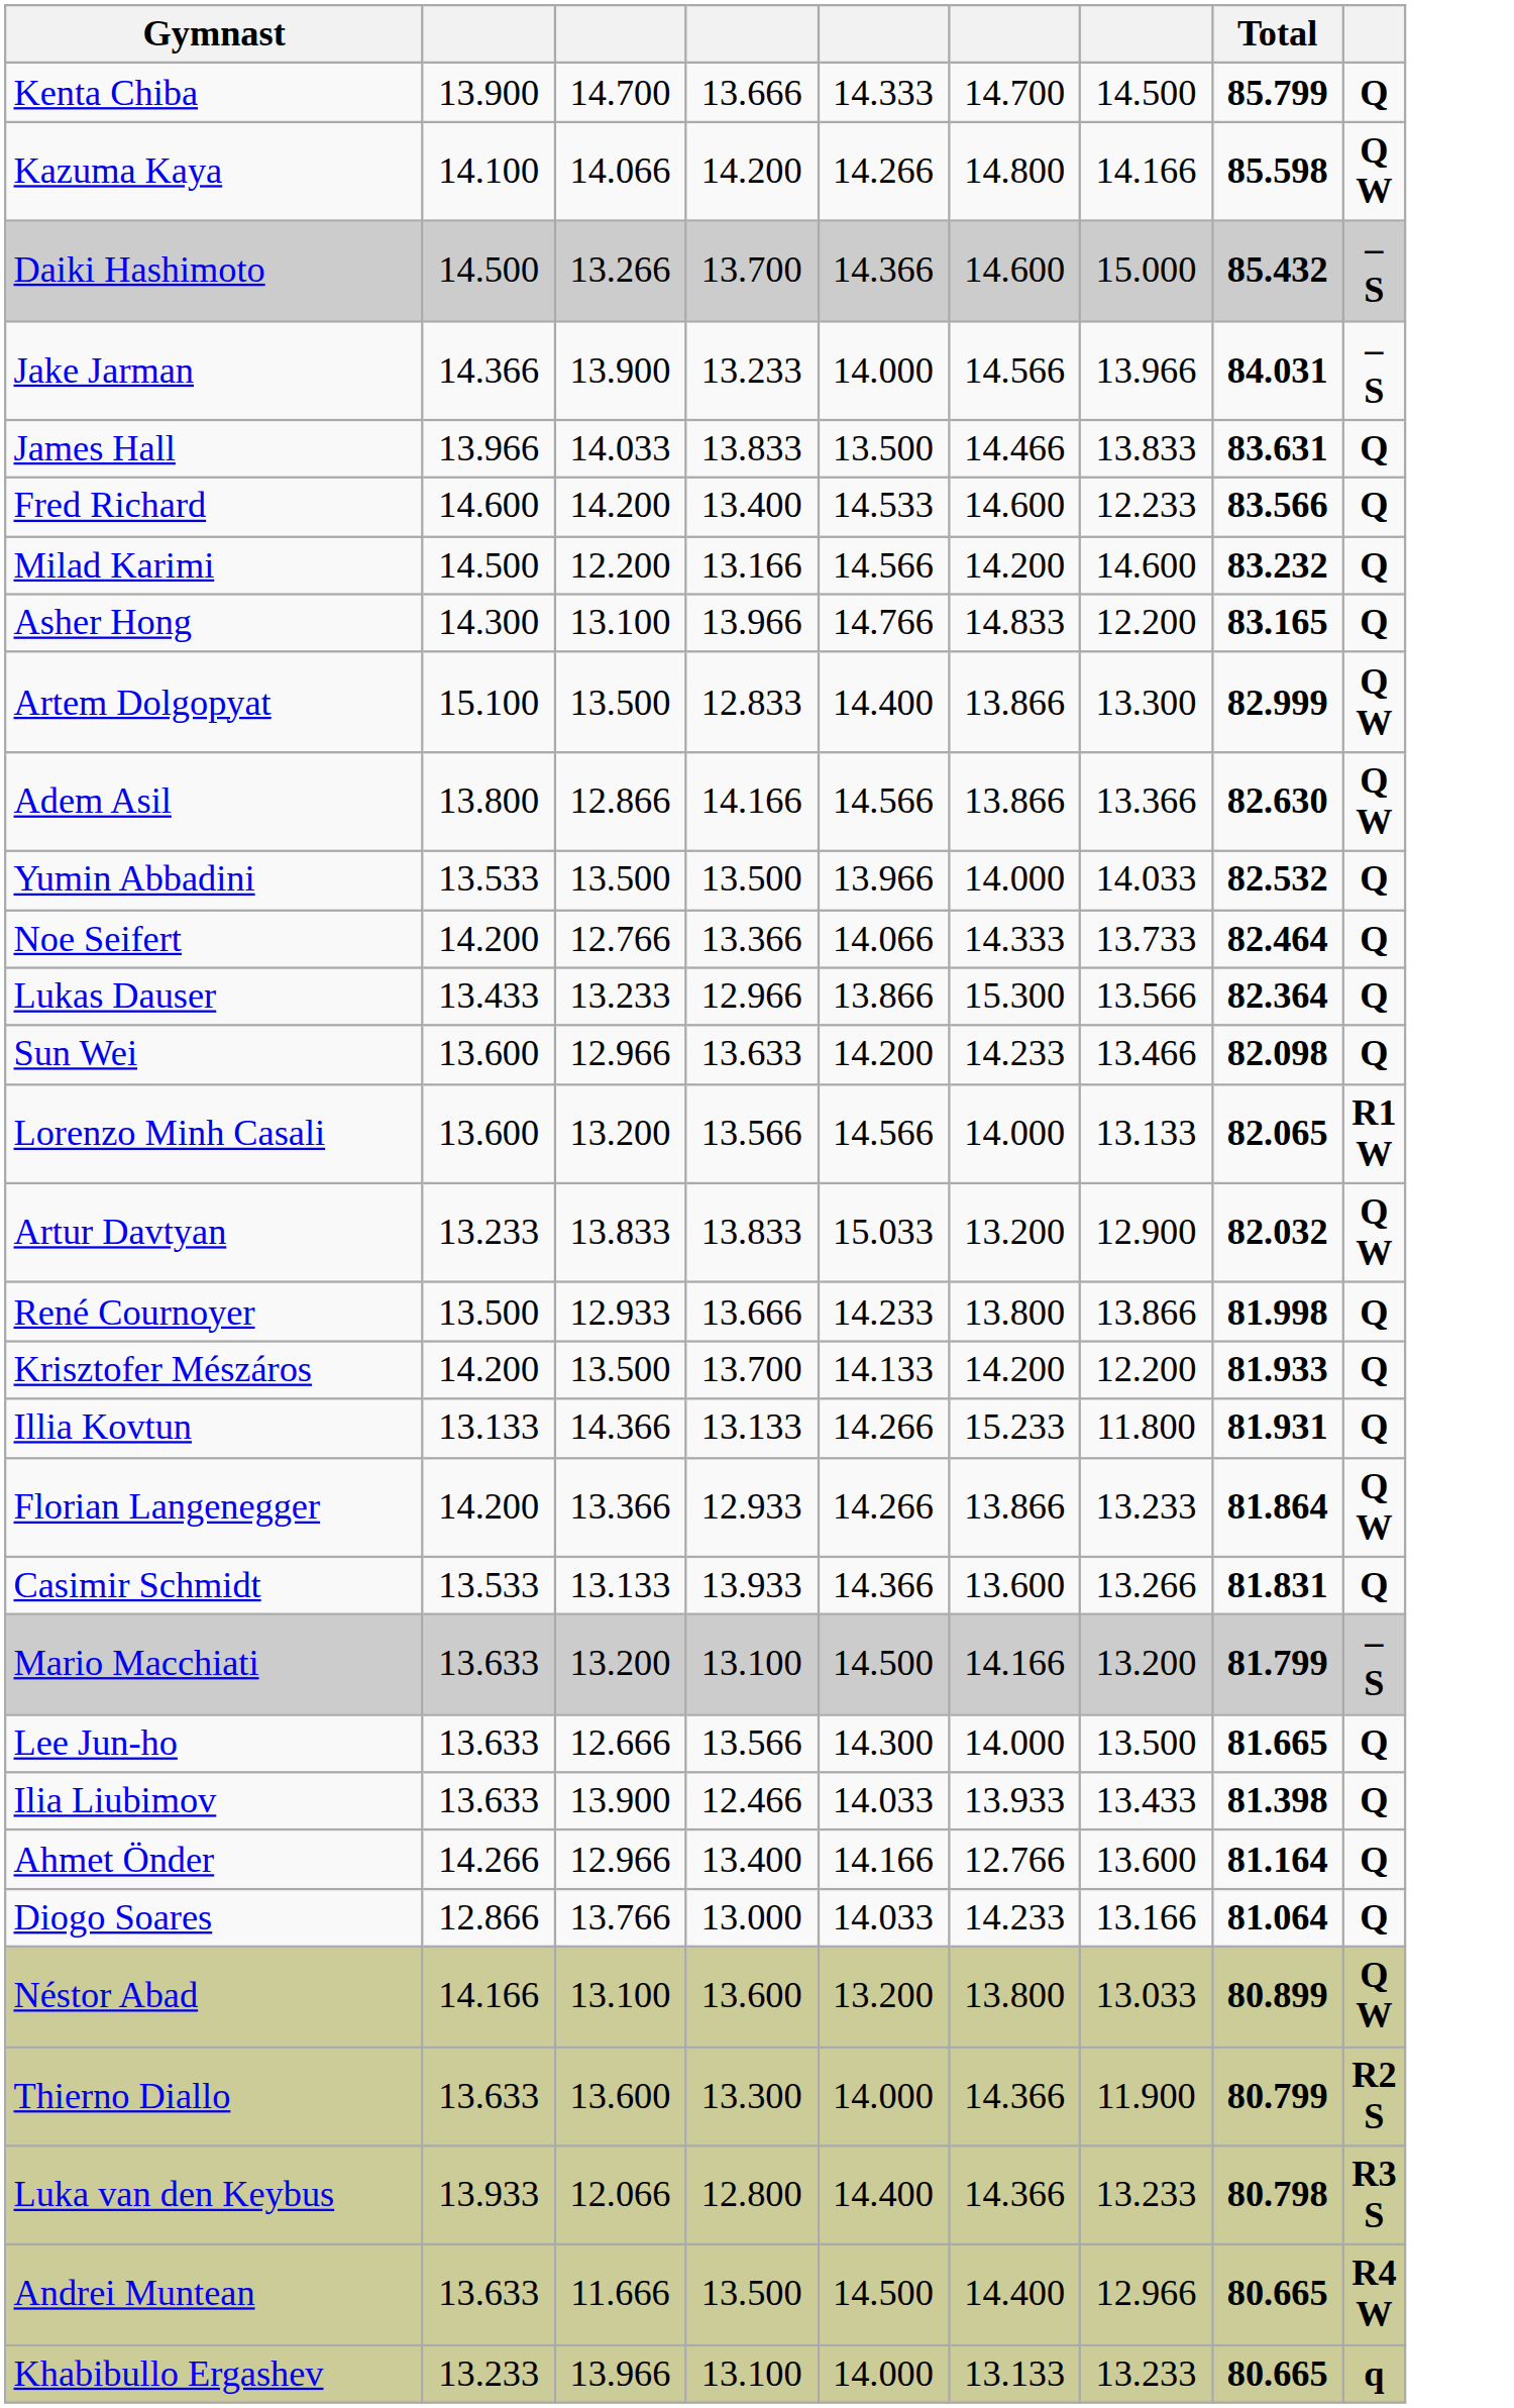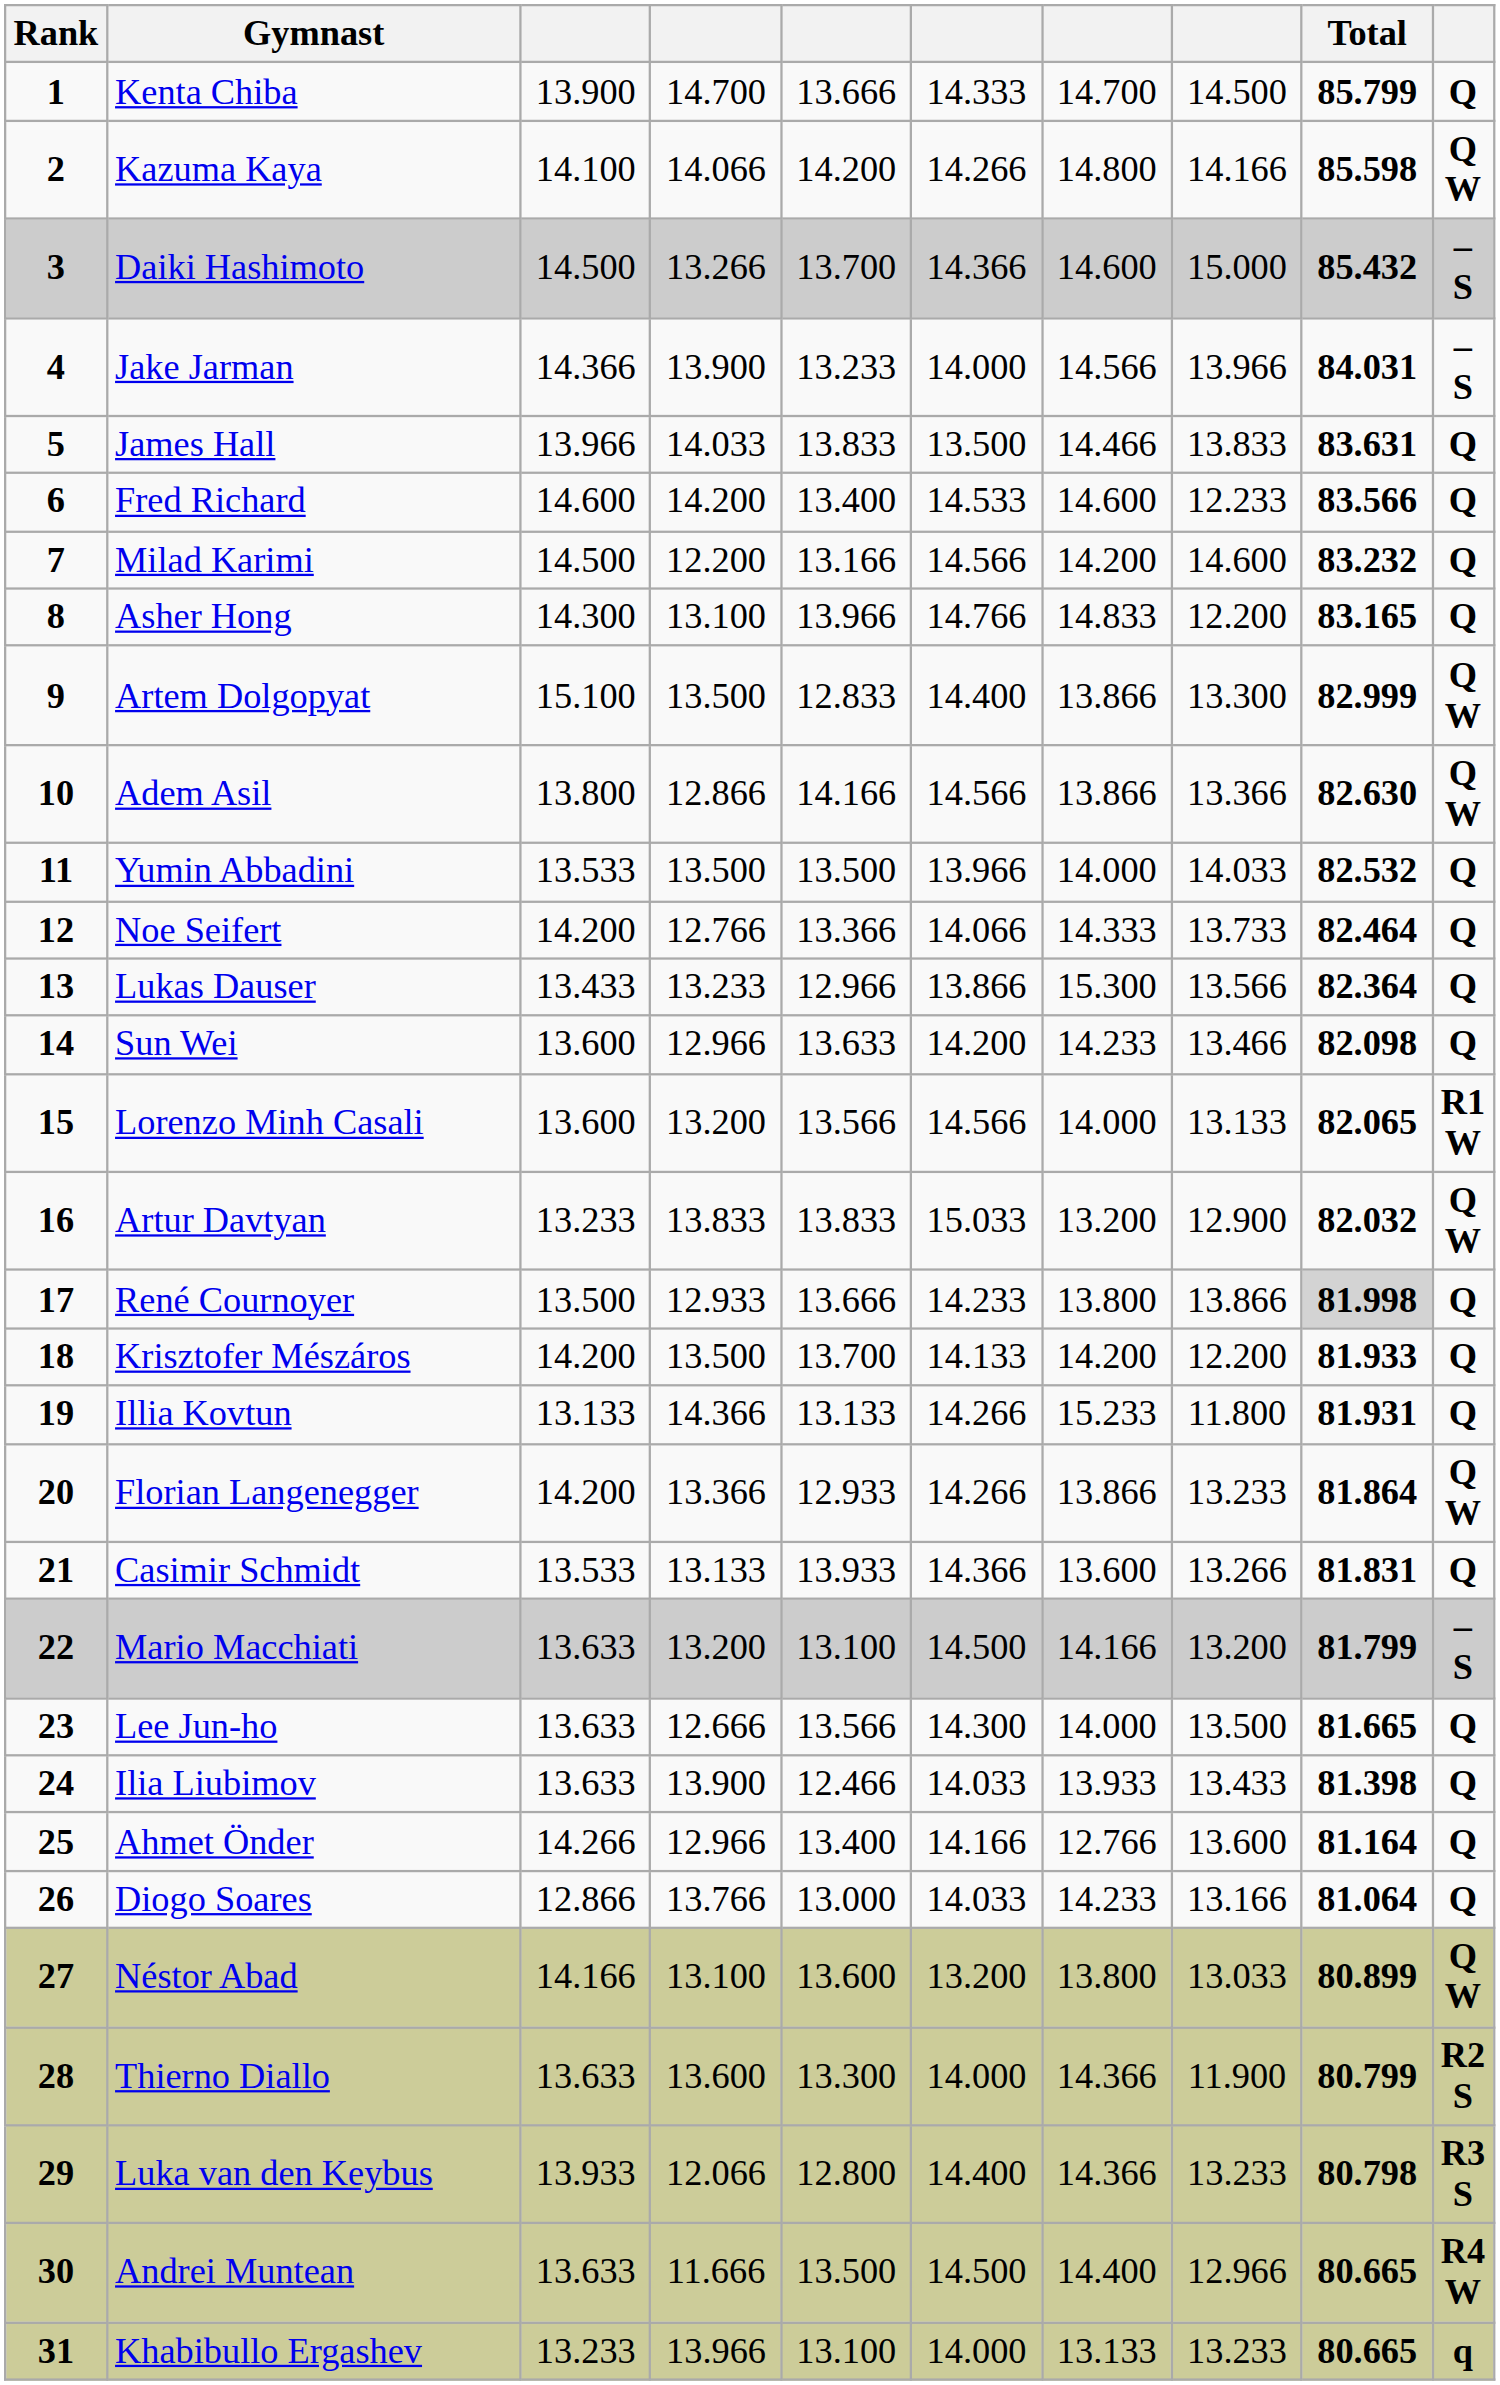+ column: Rank | 1 | 2 | 3 | 4 | 5 | 6 | 7 | 8 | 9 | 10 | 11 | 12 | 13 | 14 | 15 | 16 | 17 | 18 | 19 | 20 | 21 | 22 | 23 | 24 | 25 | 26 | 27 | 28 | 29 | 30 | 31
René Cournoyer | Total: no background -> lightgrey background
